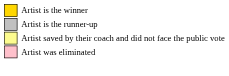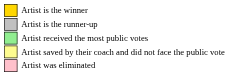+ row: Artist received the most public votes
